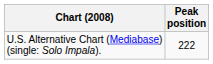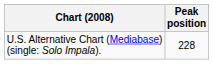U.S. Alternative Chart (Mediabase) (single: Solo Impala). | Peak position: 222 -> 228
